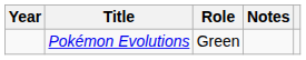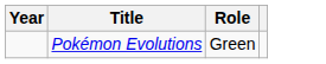- column: Notes
